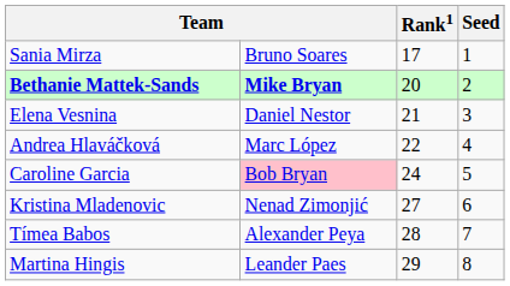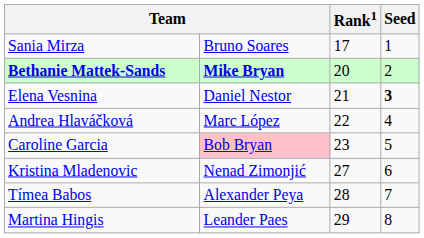Elena Vesnina | Seed: normal -> bold
Caroline Garcia | Rank1: 24 -> 23
